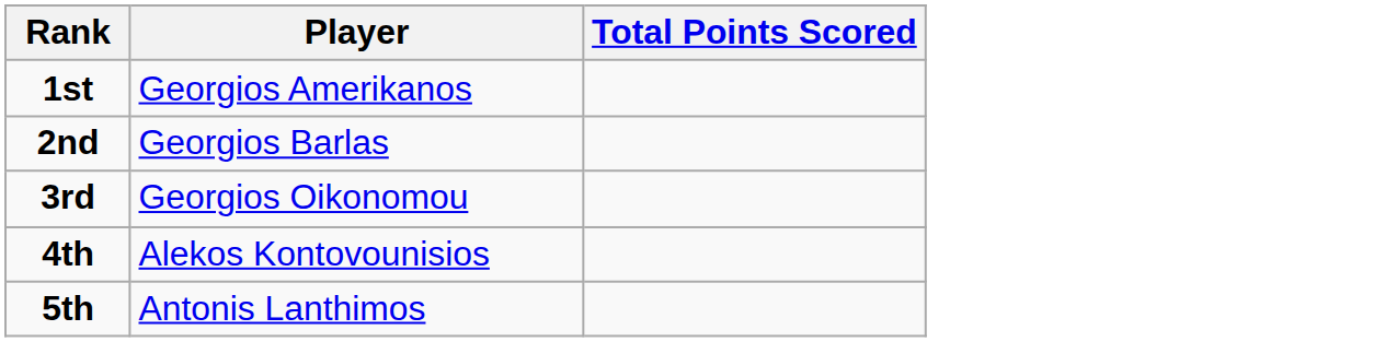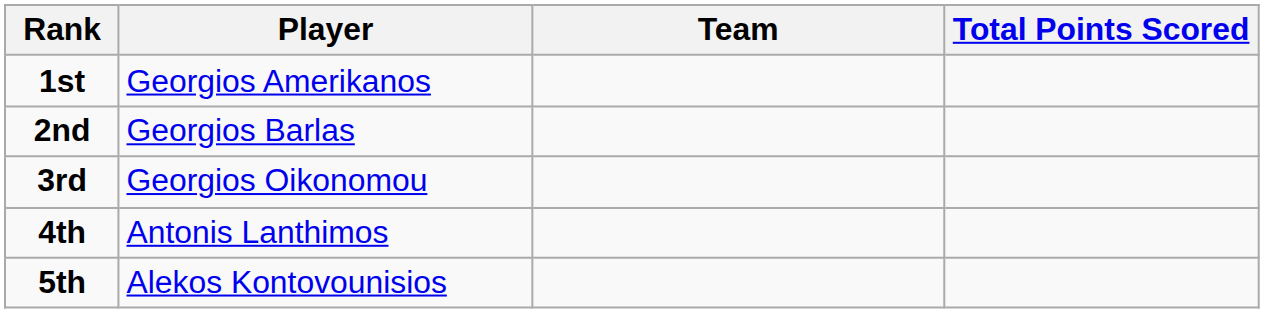+ column: Team
4th | Player: Alekos Kontovounisios -> Antonis Lanthimos
5th | Player: Antonis Lanthimos -> Alekos Kontovounisios
